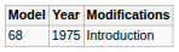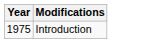- column: Model | 68
